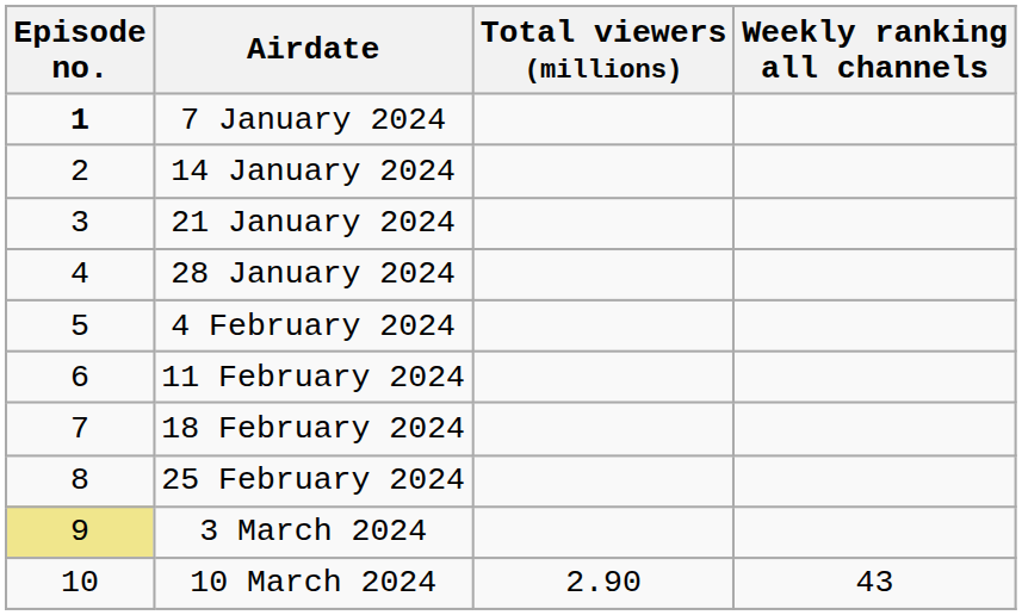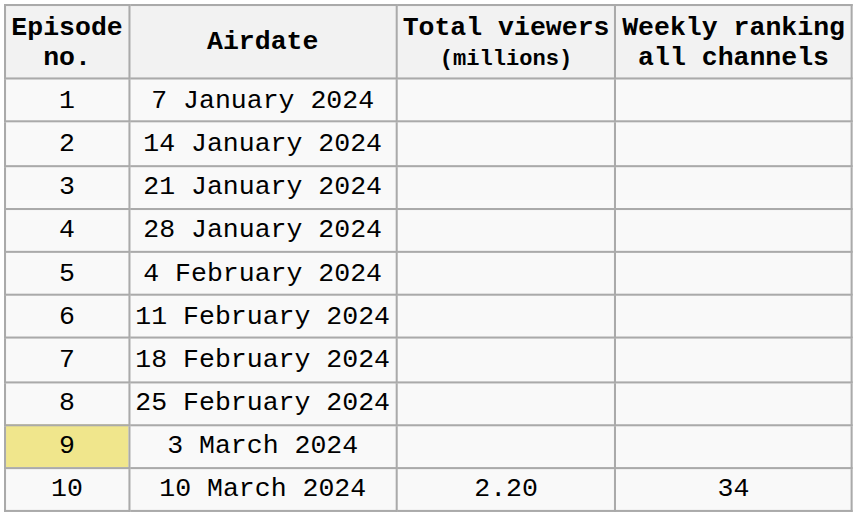7 January 2024 | Episode no.: bold -> normal
10 March 2024 | Total viewers (millions): 2.90 -> 2.20
10 March 2024 | Weekly ranking all channels: 43 -> 34
